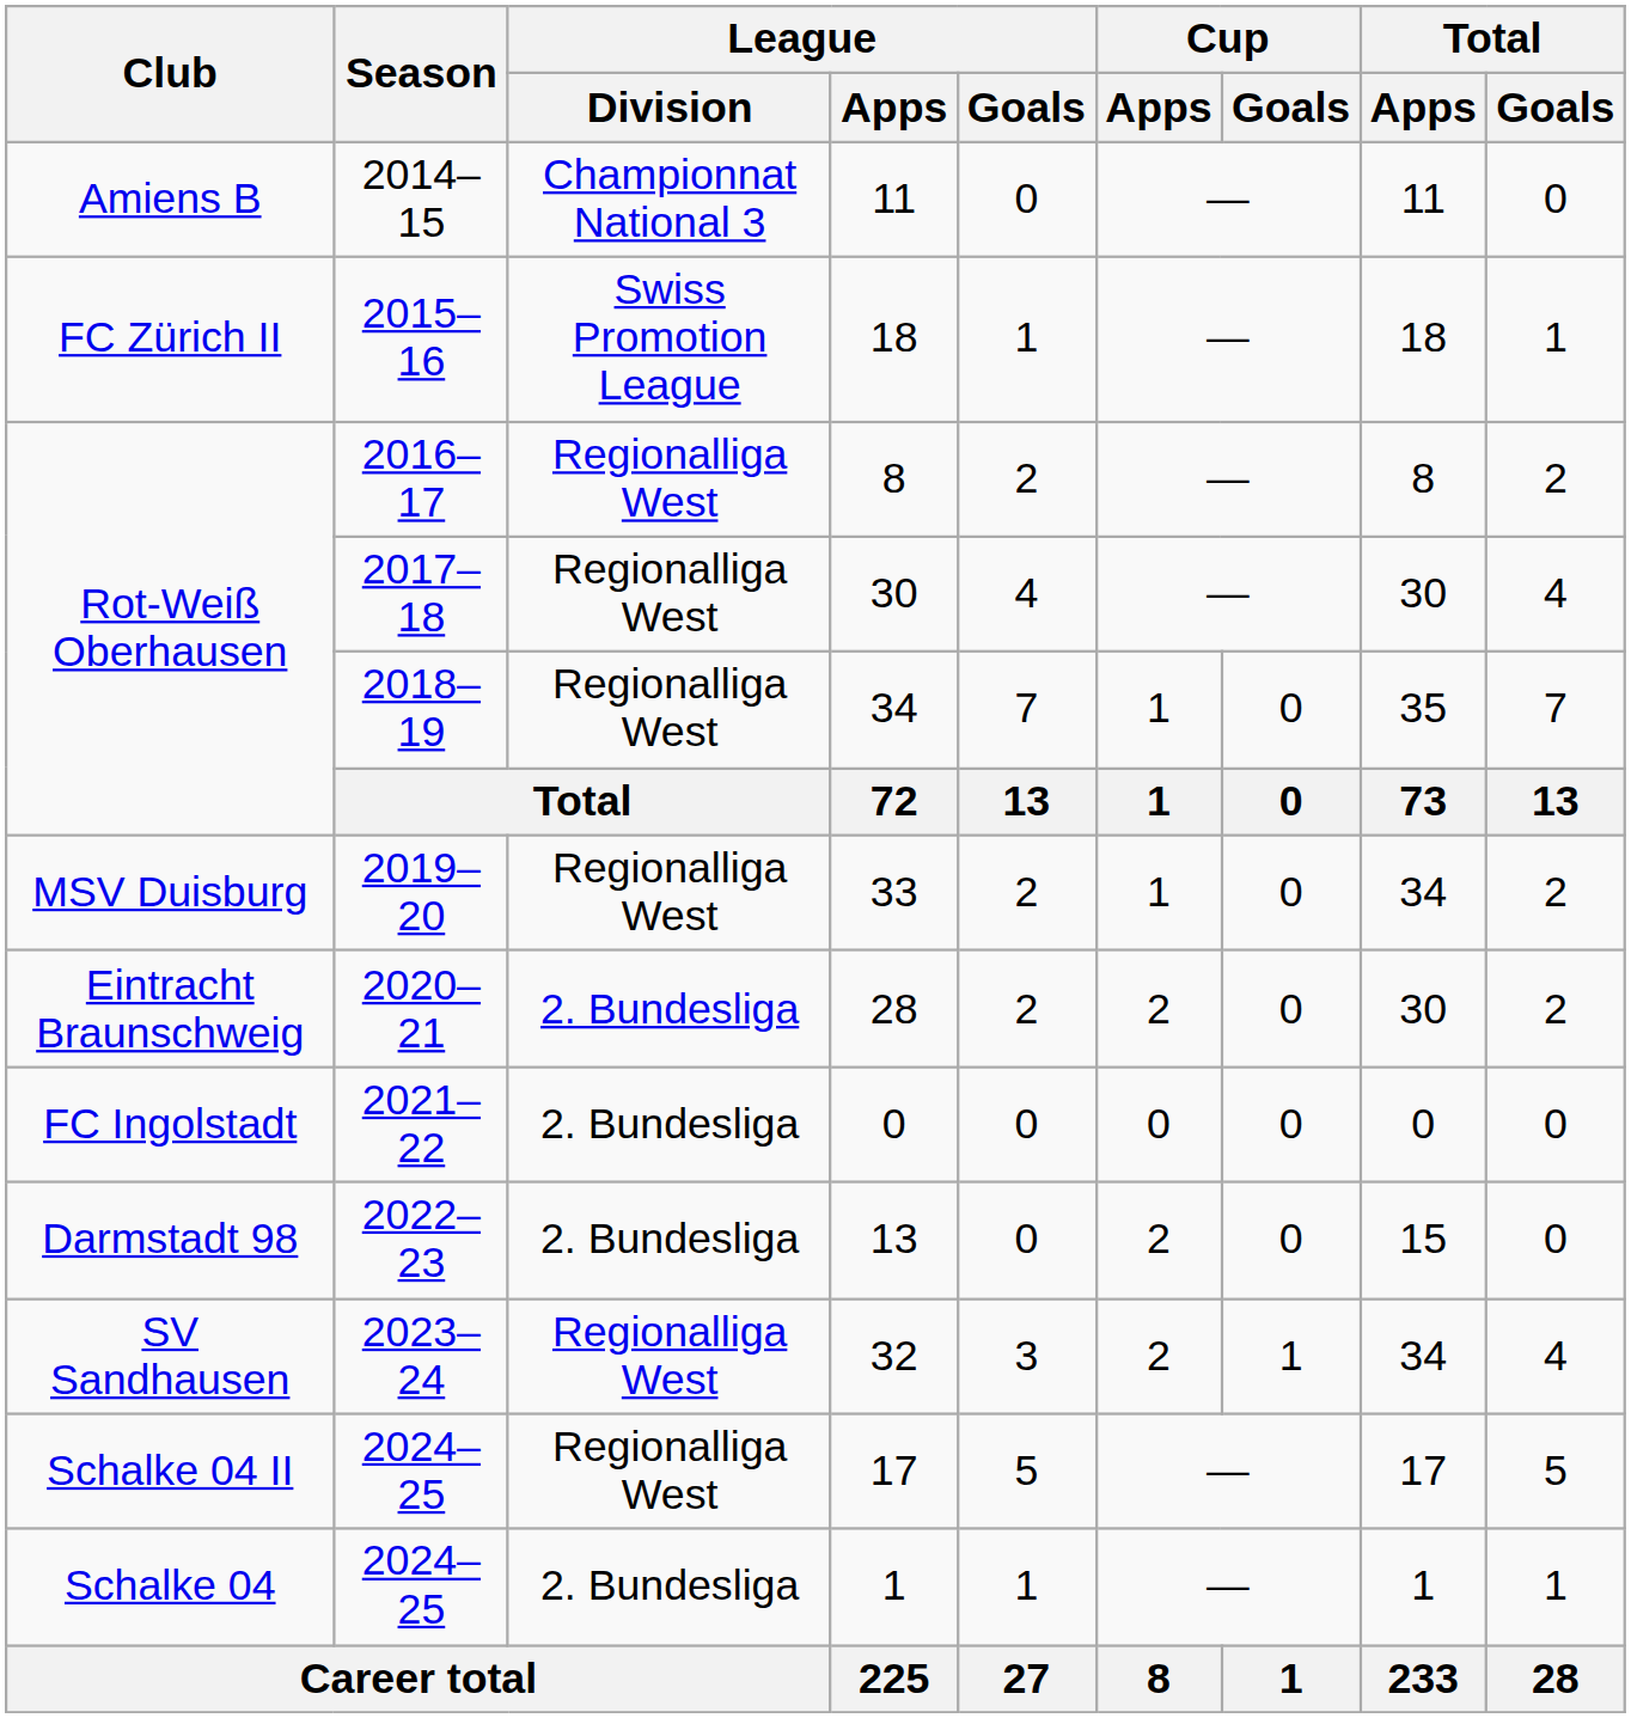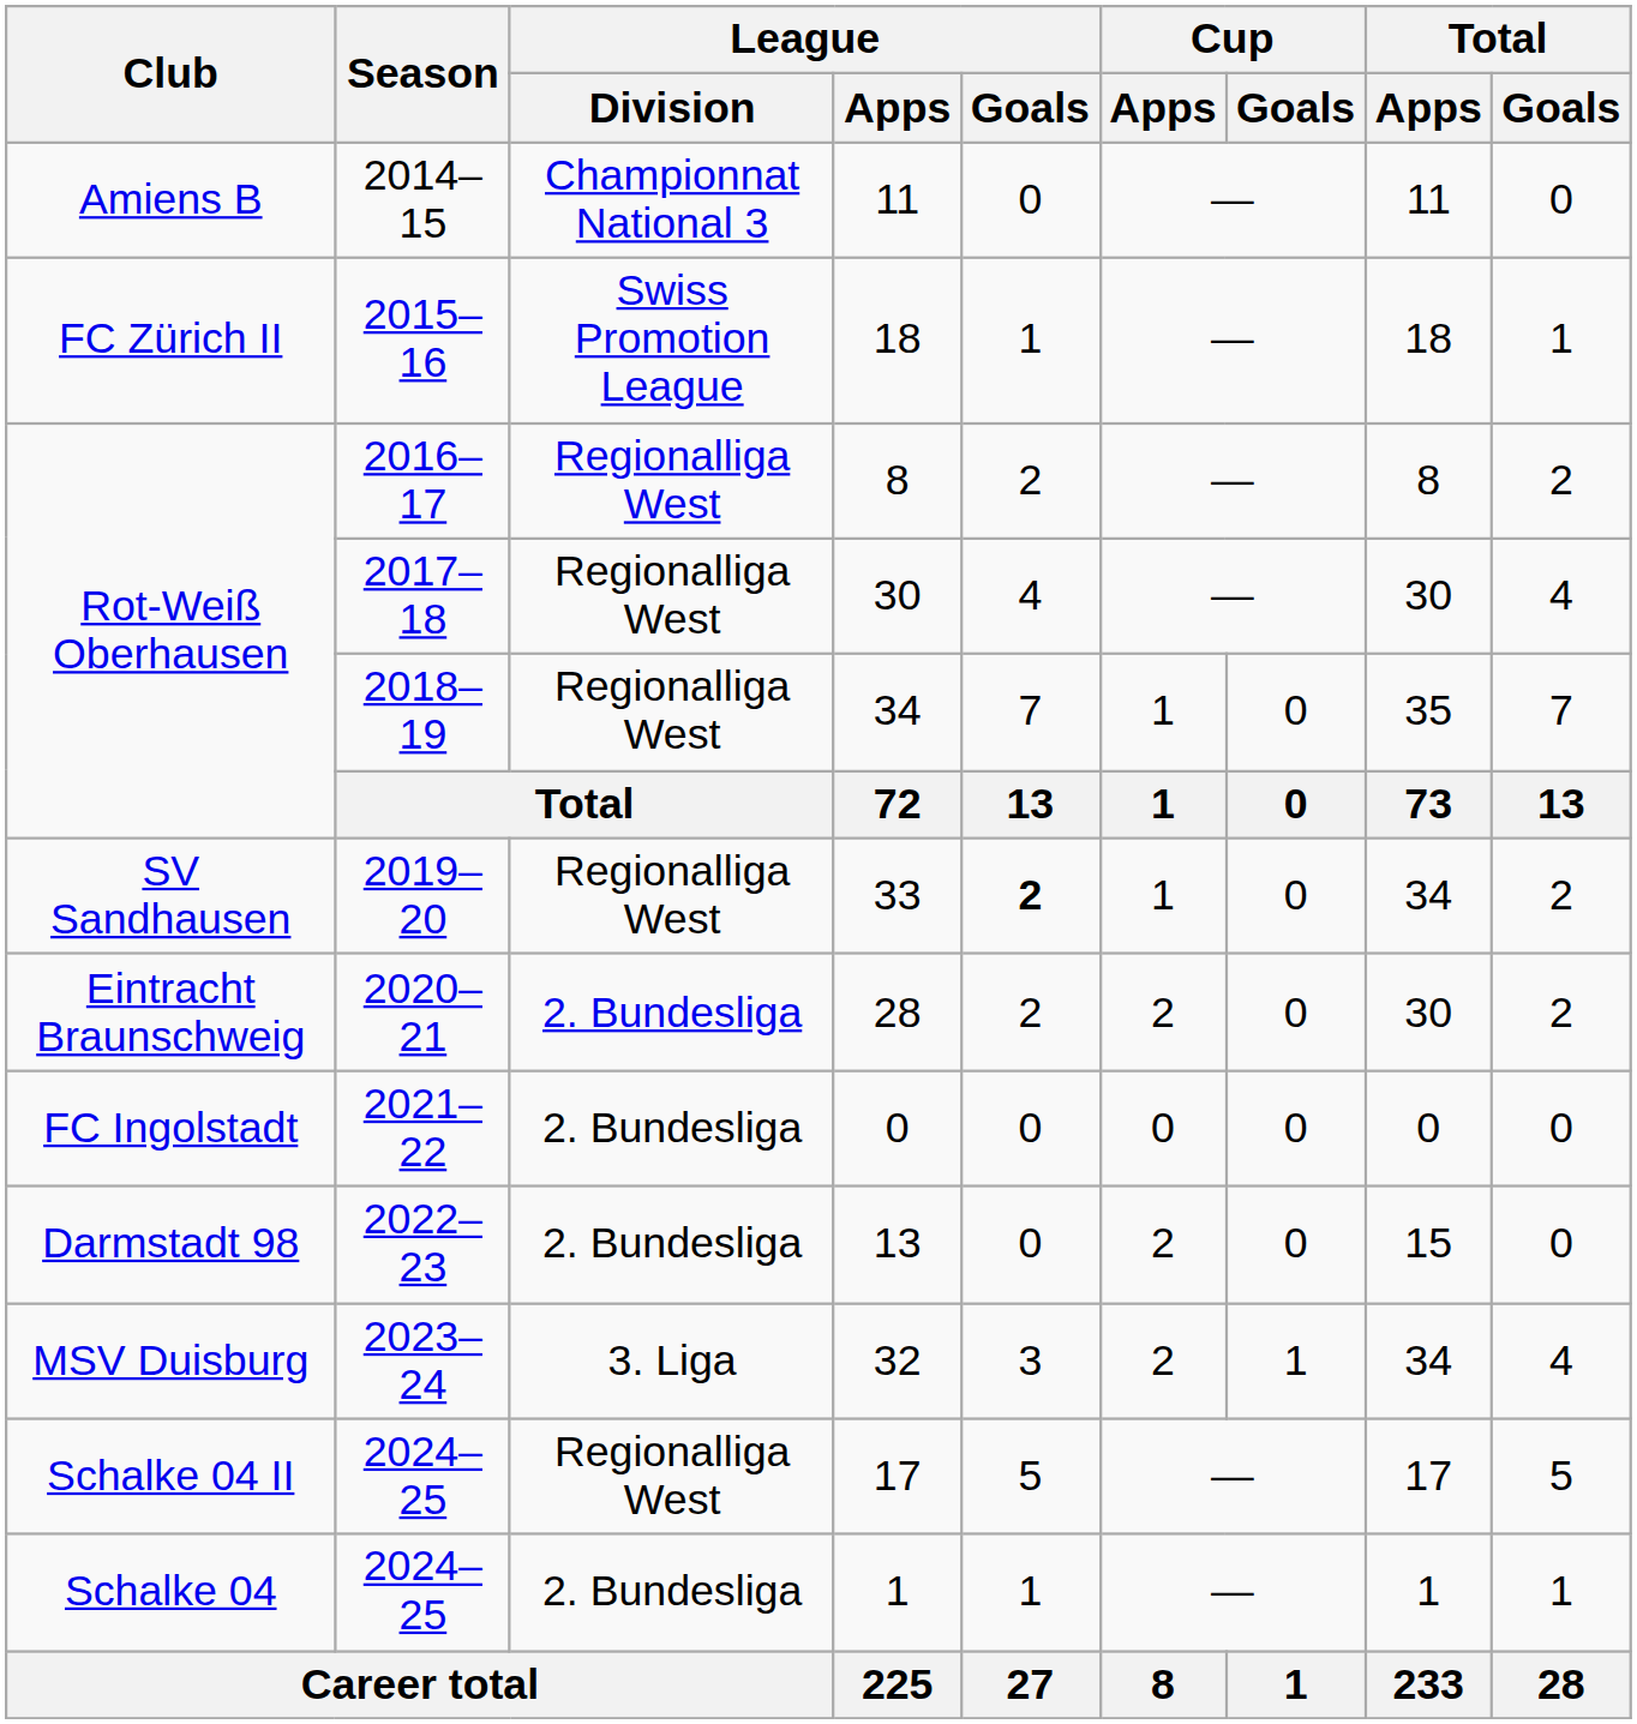33 | Club: MSV Duisburg -> SV Sandhausen
33 | League / Goals: normal -> bold
32 | Club: SV Sandhausen -> MSV Duisburg
32 | League / Division: Regionalliga West -> 3. Liga
